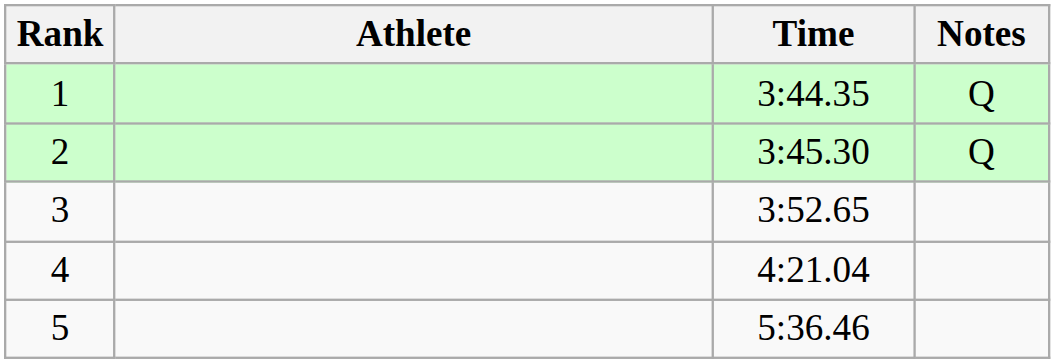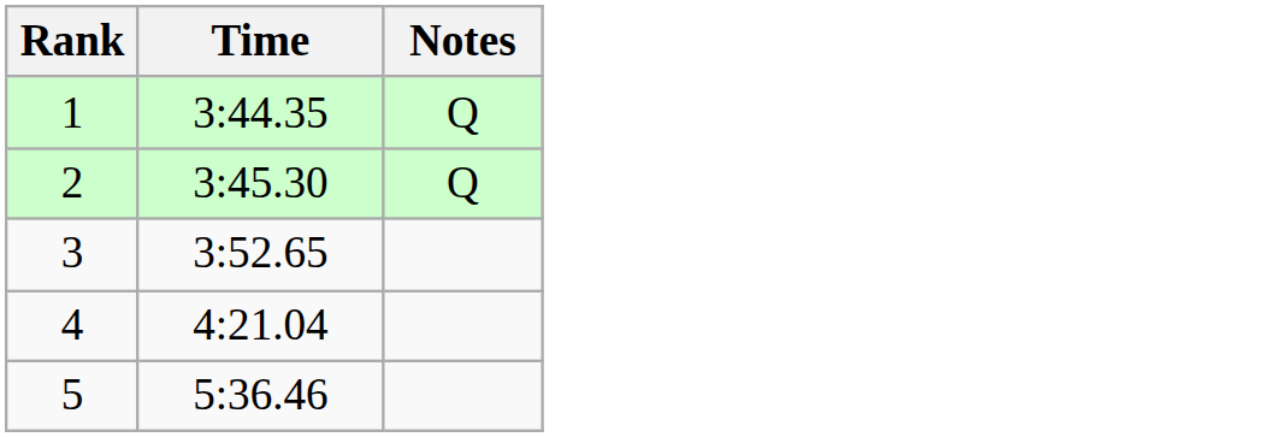- column: Athlete
